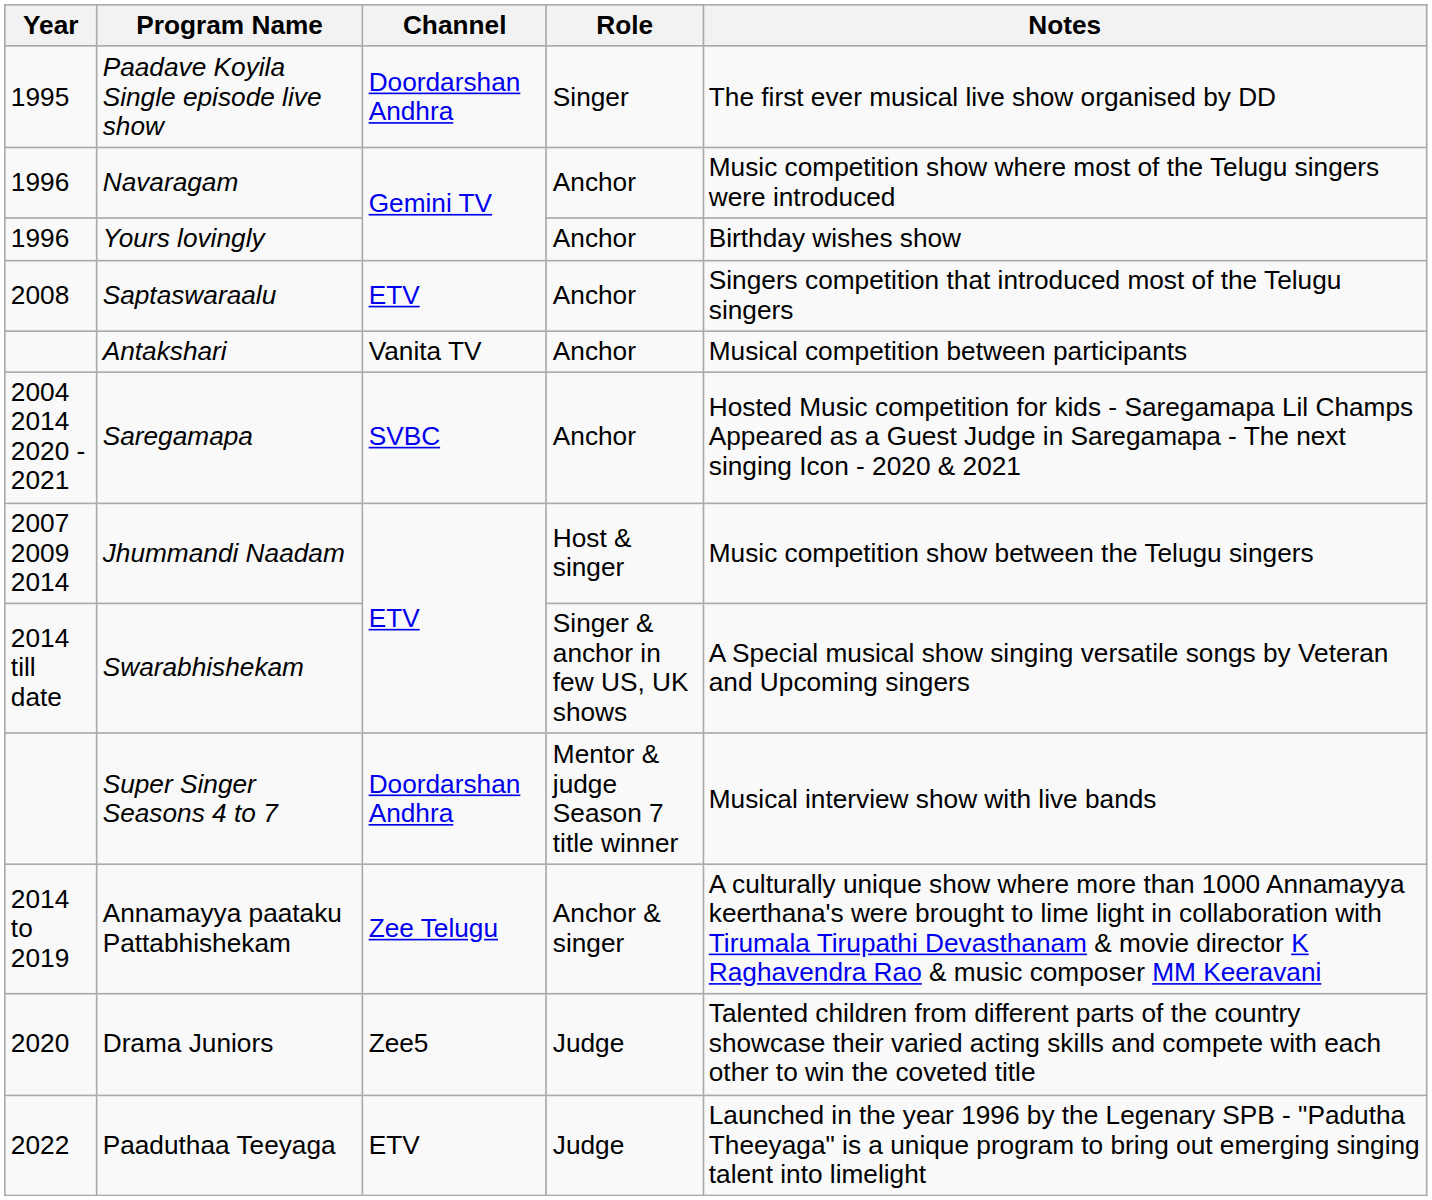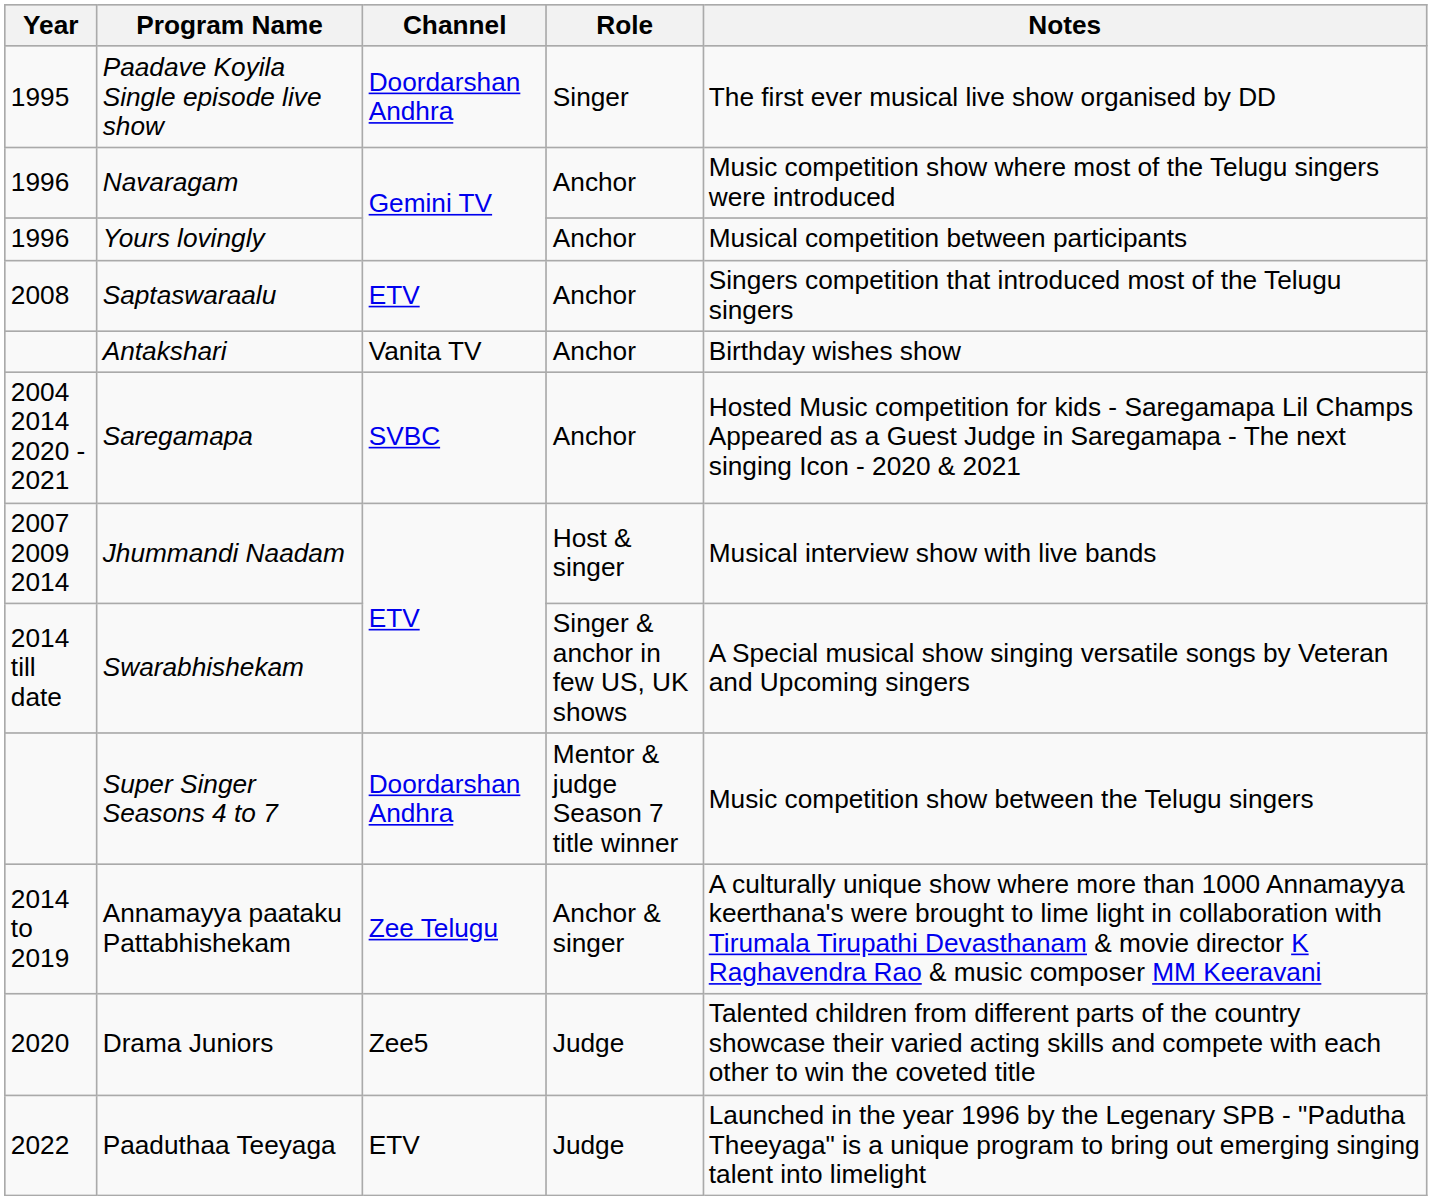Yours lovingly | Notes: Birthday wishes show -> Musical competition between participants
Antakshari | Notes: Musical competition between participants -> Birthday wishes show
Jhummandi Naadam | Notes: Music competition show between the Telugu singers -> Musical interview show with live bands
Super Singer Seasons 4 to 7 | Notes: Musical interview show with live bands -> Music competition show between the Telugu singers
